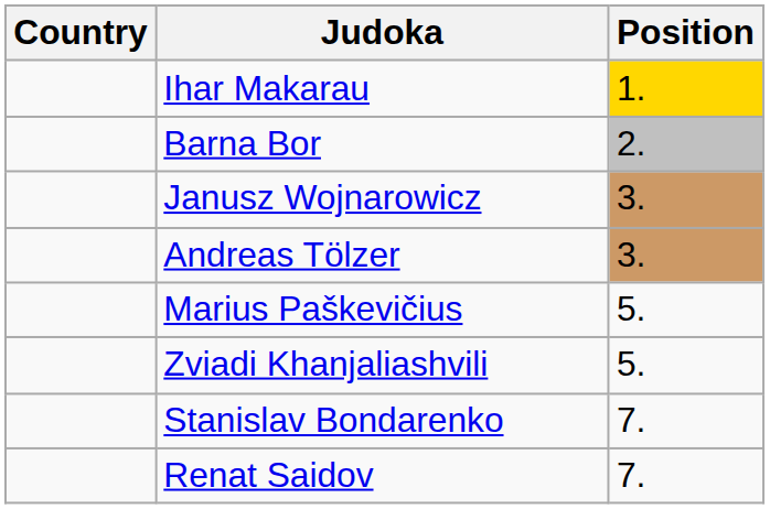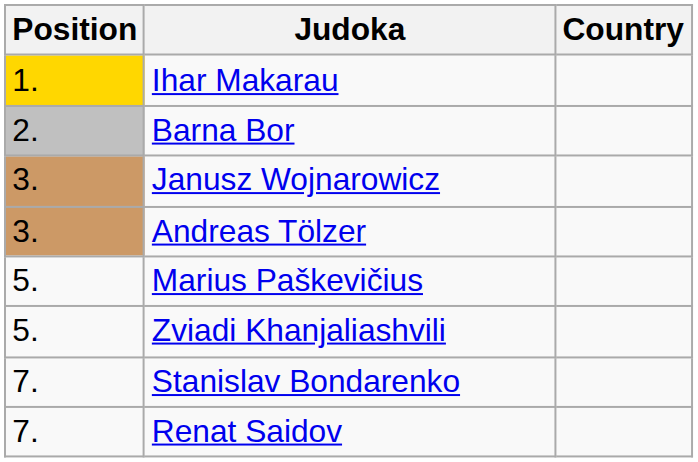columns swapped: Position <-> Country
